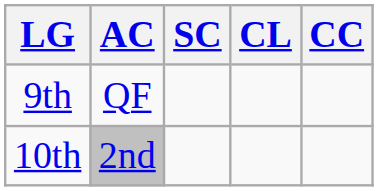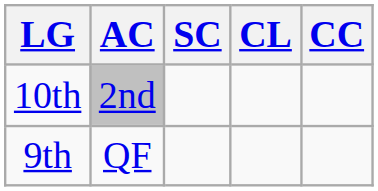rows swapped: 9th <-> 10th
